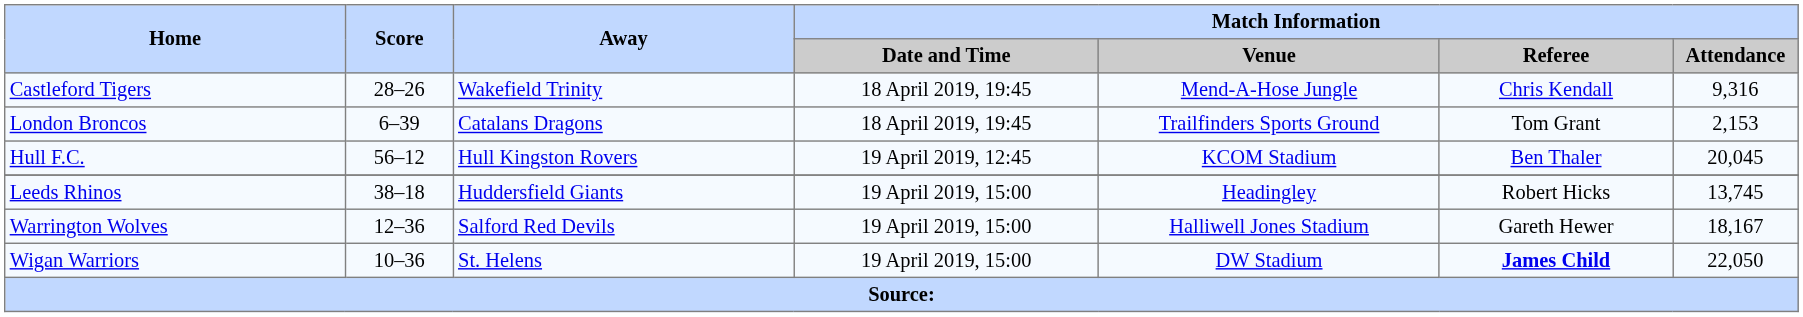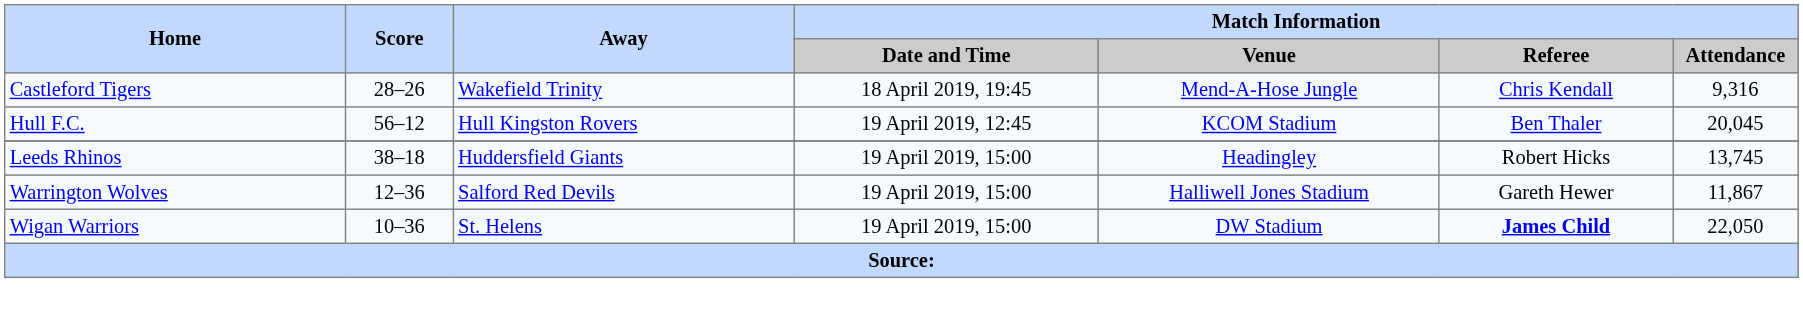- row: London Broncos | 6–39 | Catalans Dragons | 18 April 2019, 19:45 | Trailfinders Sports Ground | Tom Grant | 2,153
Warrington Wolves | Match Information / Attendance: 18,167 -> 11,867
